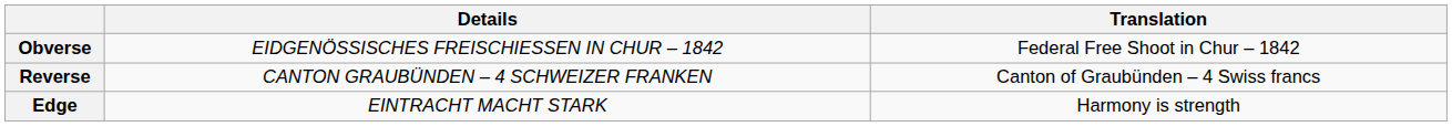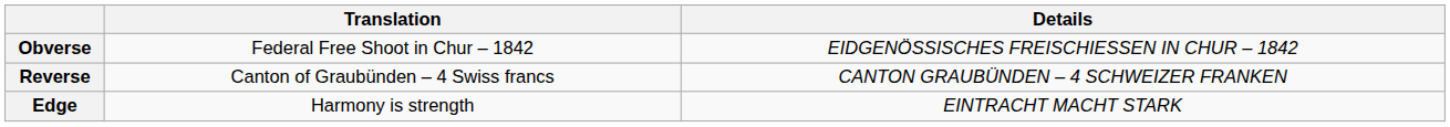columns swapped: Details <-> Translation
